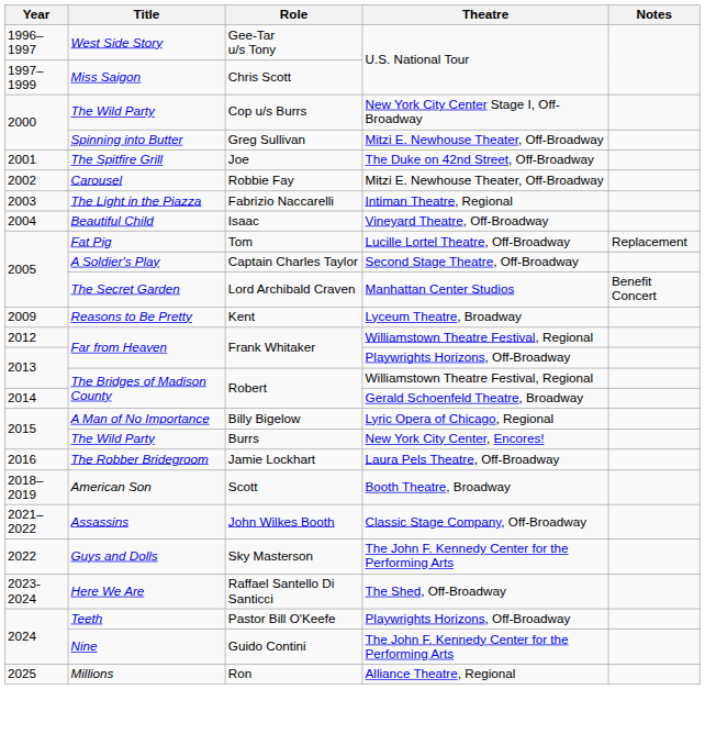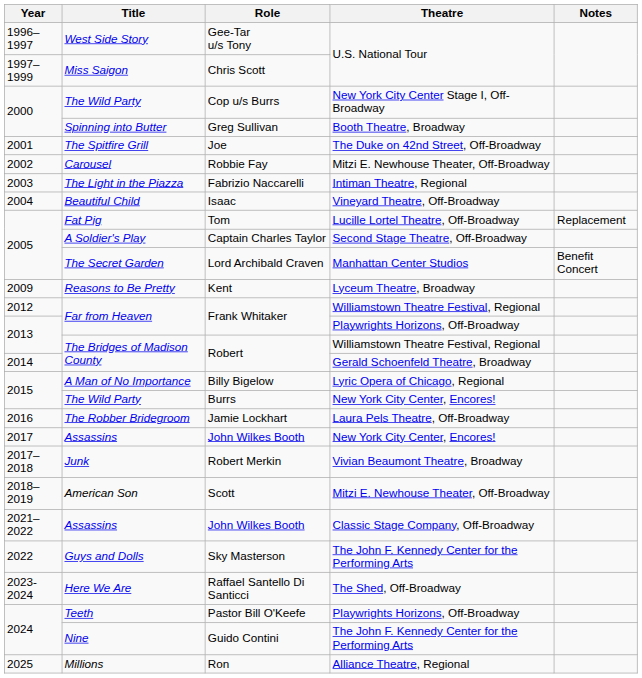Greg Sullivan | Theatre: Mitzi E. Newhouse Theater, Off-Broadway -> Booth Theatre, Broadway
+ row: 2017 | Assassins | John Wilkes Booth | New York City Center, Encores!
+ row: 2017–2018 | Junk | Robert Merkin | Vivian Beaumont Theatre, Broadway
Scott | Theatre: Booth Theatre, Broadway -> Mitzi E. Newhouse Theater, Off-Broadway
